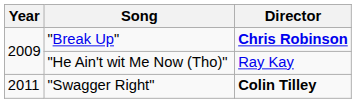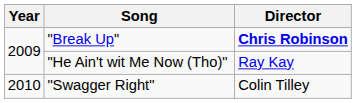"Swagger Right" | Year: 2011 -> 2010
"Swagger Right" | Director: bold -> normal
